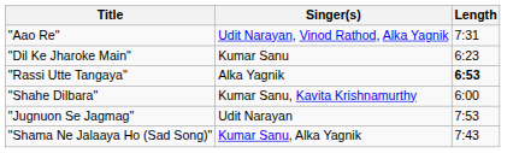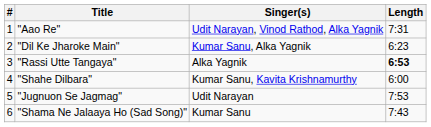+ column: # | 1 | 2 | 3 | 4 | 5 | 6
"Dil Ke Jharoke Main" | Singer(s): Kumar Sanu -> Kumar Sanu, Alka Yagnik
"Shama Ne Jalaaya Ho (Sad Song)" | Singer(s): Kumar Sanu, Alka Yagnik -> Kumar Sanu
